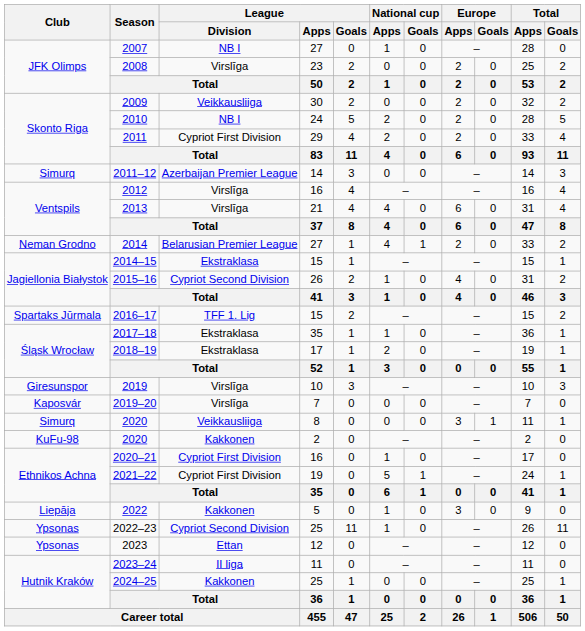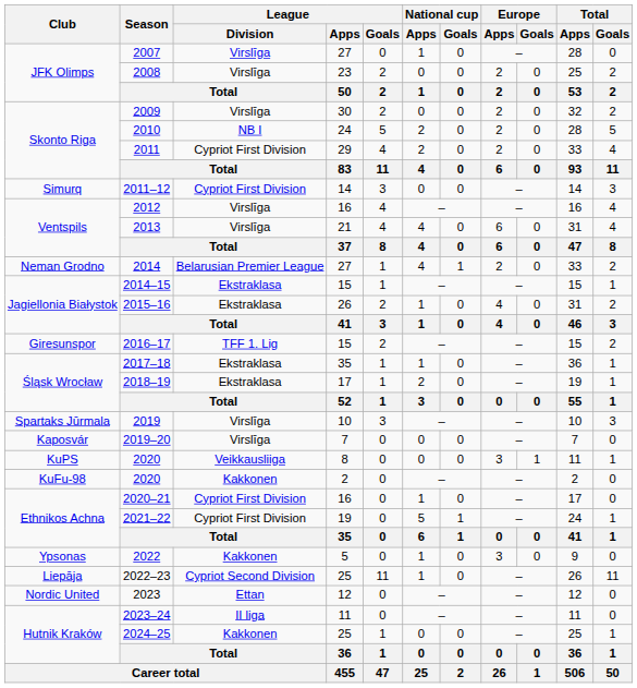2007 | League / Division: NB I -> Virslīga
2009 | League / Division: Veikkausliiga -> Virslīga
2011–12 | League / Division: Azerbaijan Premier League -> Cypriot First Division
2015–16 | League / Division: Cypriot Second Division -> Ekstraklasa
2016–17 | Club: Spartaks Jūrmala -> Giresunspor
2019 | Club: Giresunspor -> Spartaks Jūrmala
2020 / 8 | Club: Simurq -> KuPS
2022 | Club: Liepāja -> Ypsonas
2022–23 | Club: Ypsonas -> Liepāja
2023 | Club: Ypsonas -> Nordic United
